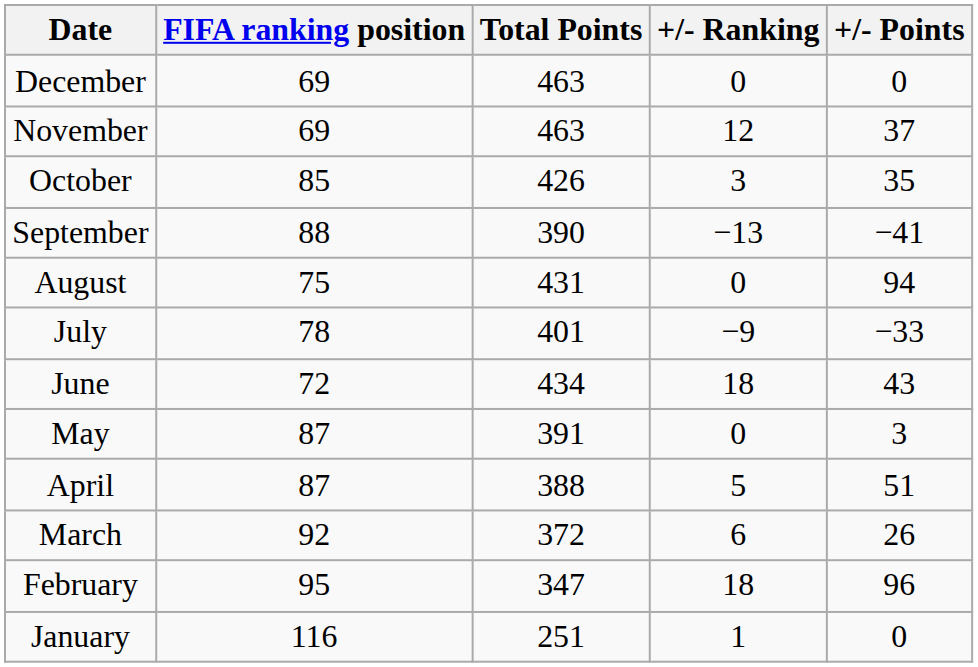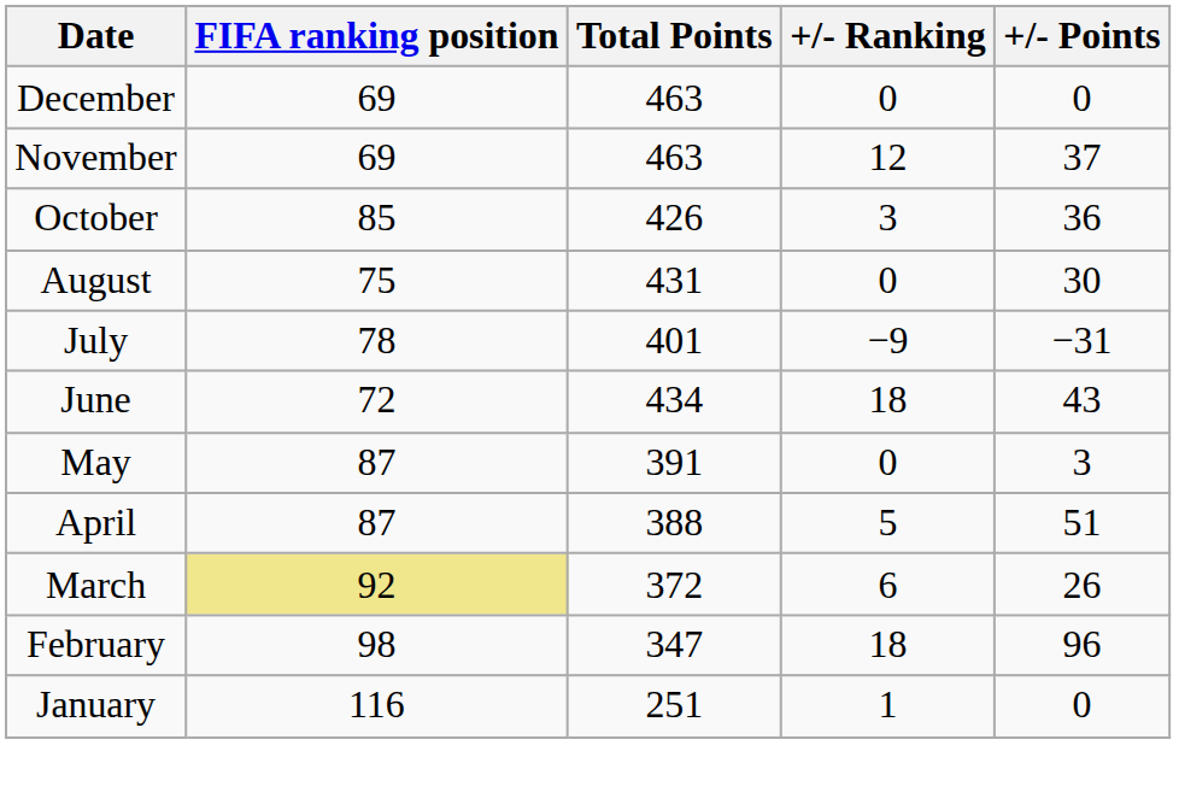October | +/- Points: 35 -> 36
- row: September | 88 | 390 | −13 | −41
August | +/- Points: 94 -> 30
July | +/- Points: −33 -> −31
March | FIFA ranking position: no background -> khaki background
February | FIFA ranking position: 95 -> 98
